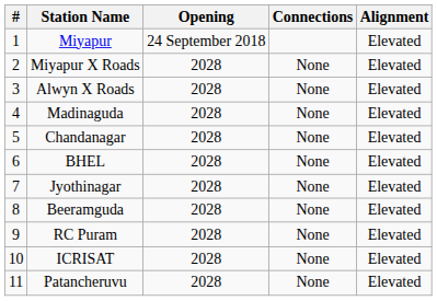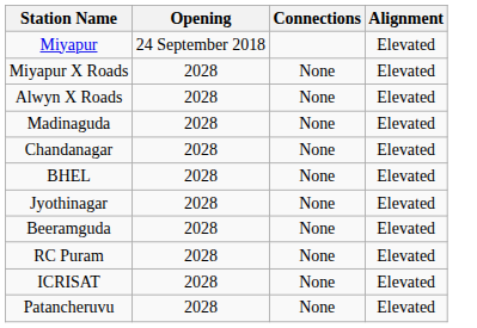- column: # | 1 | 2 | 3 | 4 | 5 | 6 | 7 | 8 | 9 | 10 | 11
